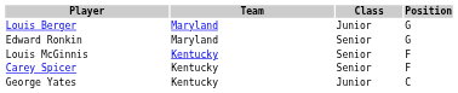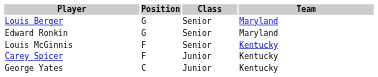columns swapped: Position <-> Team
Louis Berger | Class: Junior -> Senior
Carey Spicer | Class: Senior -> Junior
